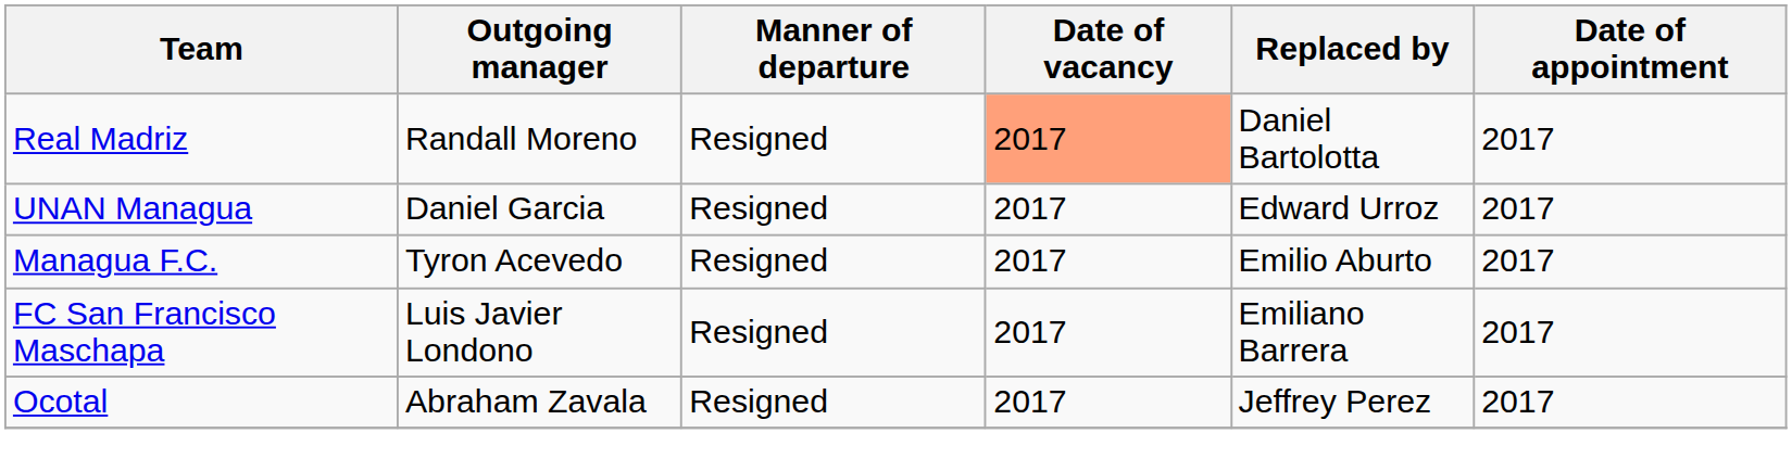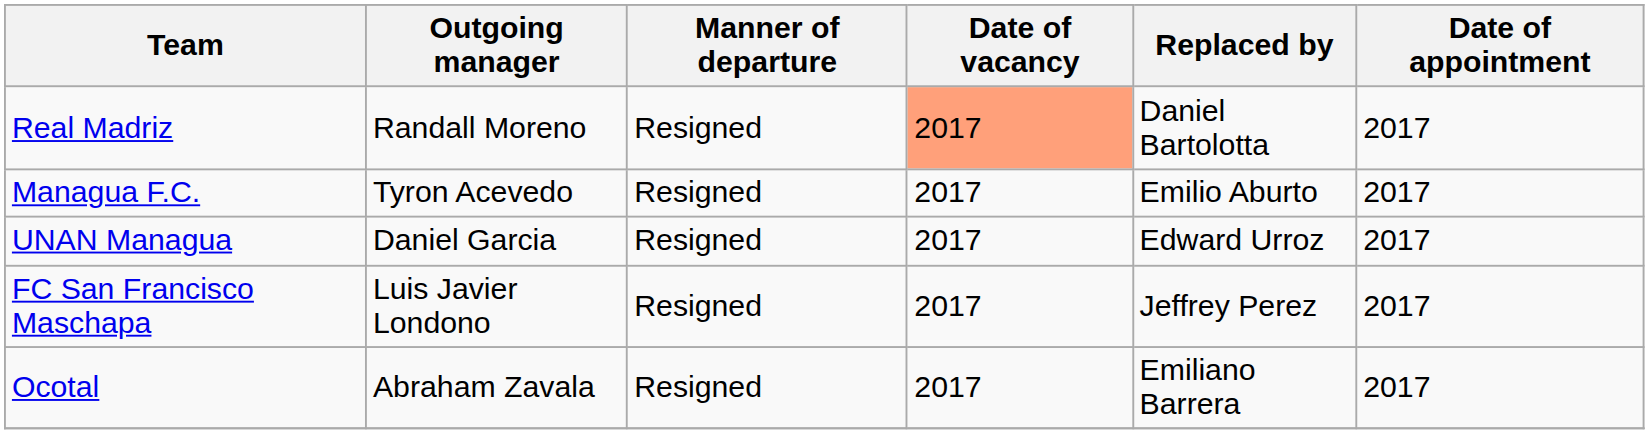rows swapped: UNAN Managua <-> Managua F.C.
FC San Francisco Maschapa | Replaced by: Emiliano Barrera -> Jeffrey Perez
Ocotal | Replaced by: Jeffrey Perez -> Emiliano Barrera
